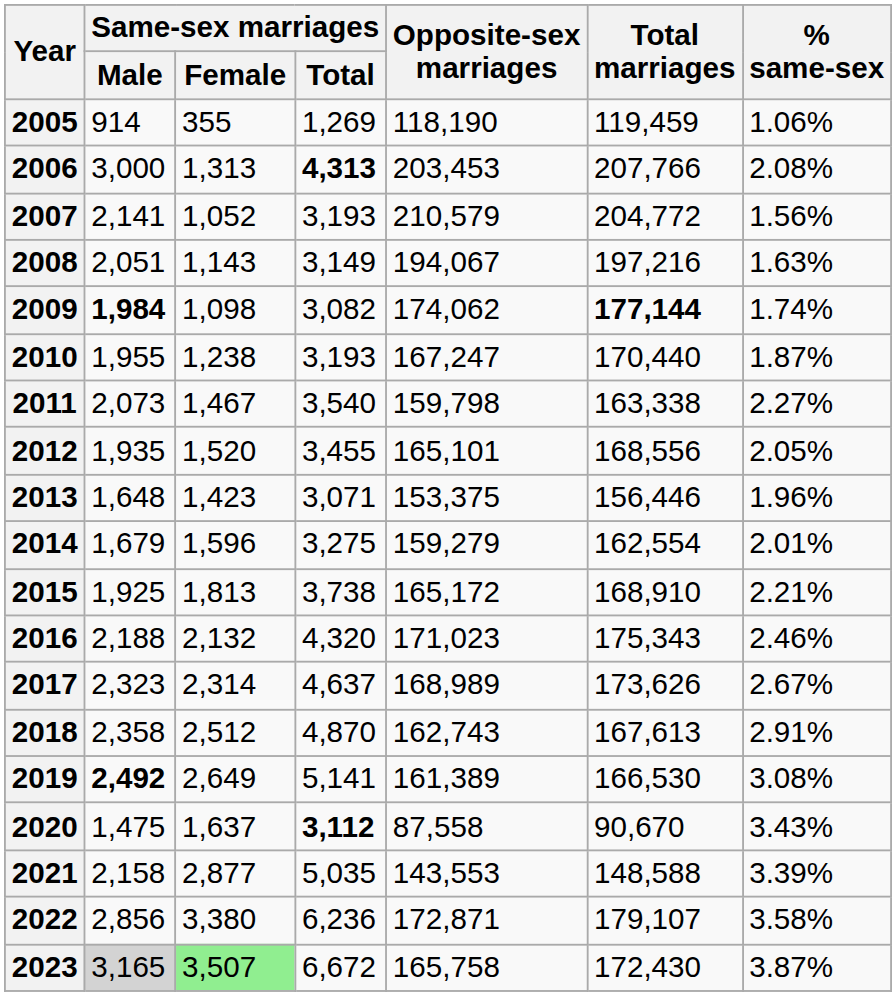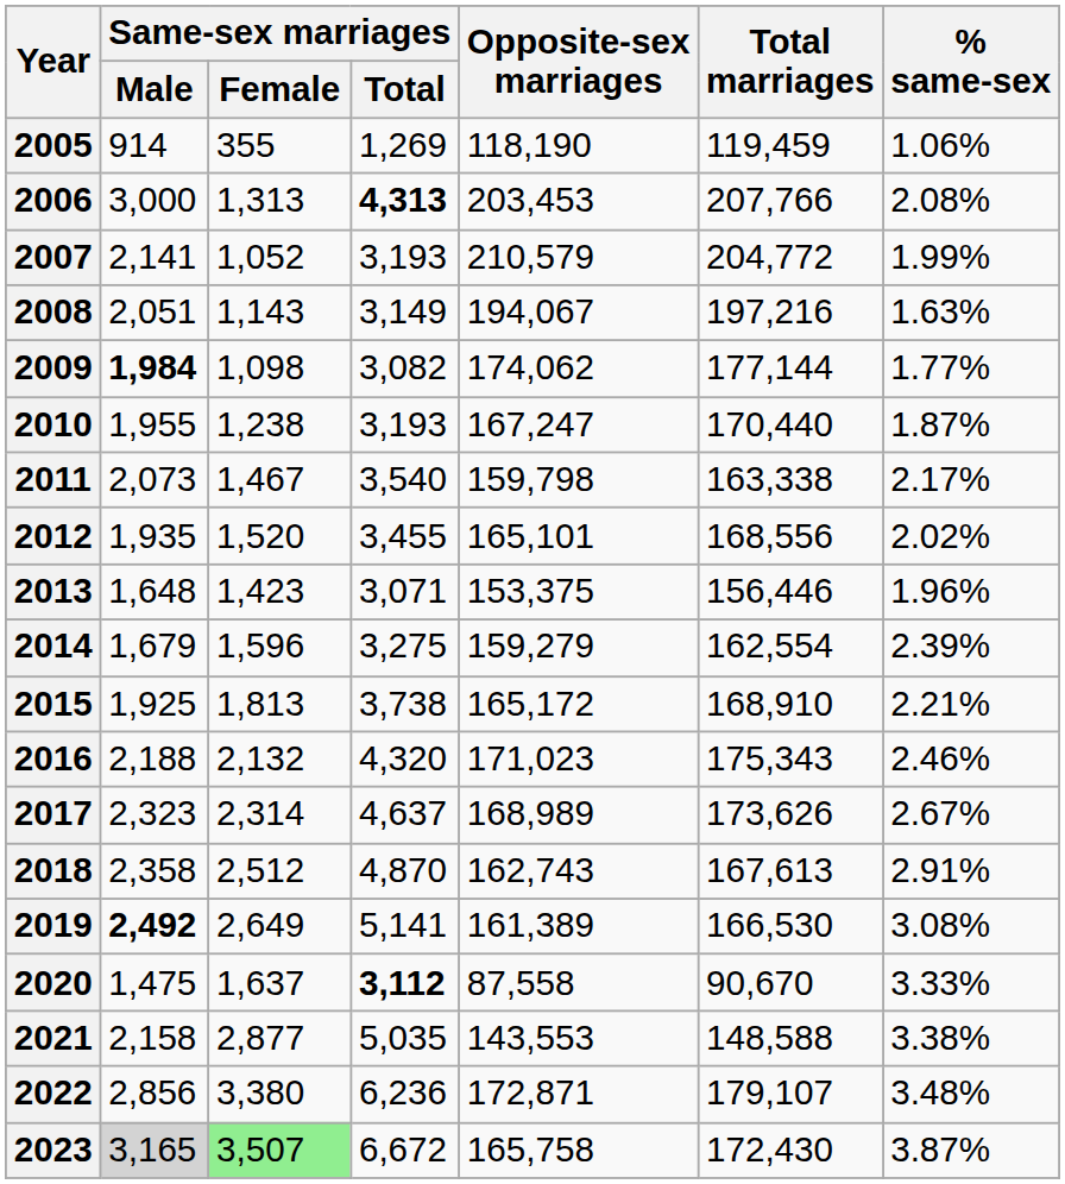2007 | % same-sex: 1.56% -> 1.99%
2009 | Total marriages: bold -> normal
2009 | % same-sex: 1.74% -> 1.77%
2011 | % same-sex: 2.27% -> 2.17%
2012 | % same-sex: 2.05% -> 2.02%
2014 | % same-sex: 2.01% -> 2.39%
2020 | % same-sex: 3.43% -> 3.33%
2021 | % same-sex: 3.39% -> 3.38%
2022 | % same-sex: 3.58% -> 3.48%
